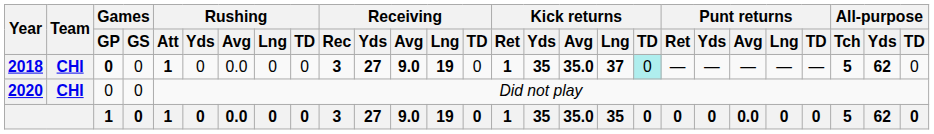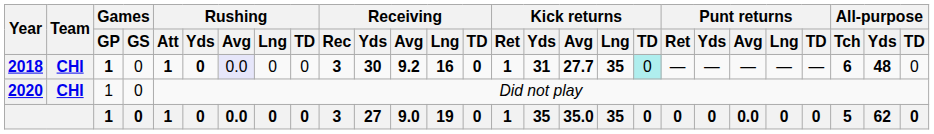2018 | Games / GP: 0 -> 1
2018 | Rushing / Yds: normal -> bold
2018 | Rushing / Avg: no background -> lavender background
2018 | Receiving / Yds: 27 -> 30
2018 | Receiving / Avg: 9.0 -> 9.2
2018 | Receiving / Lng: 19 -> 16
2018 | Receiving / TD: normal -> bold
2018 | Kick returns / Yds: 35 -> 31
2018 | Kick returns / Avg: 35.0 -> 27.7
2018 | Kick returns / Lng: 37 -> 35
2018 | All-purpose / Tch: 5 -> 6
2018 | All-purpose / Yds: 62 -> 48
2020 | Games / GP: 0 -> 1
